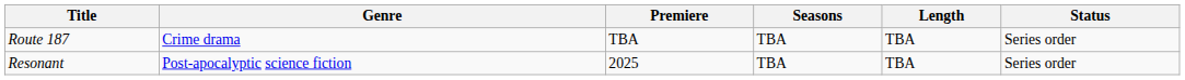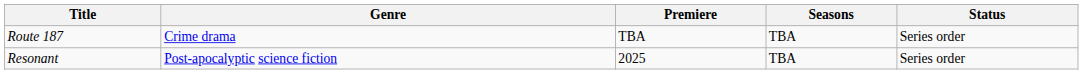- column: Length | TBA | TBA
